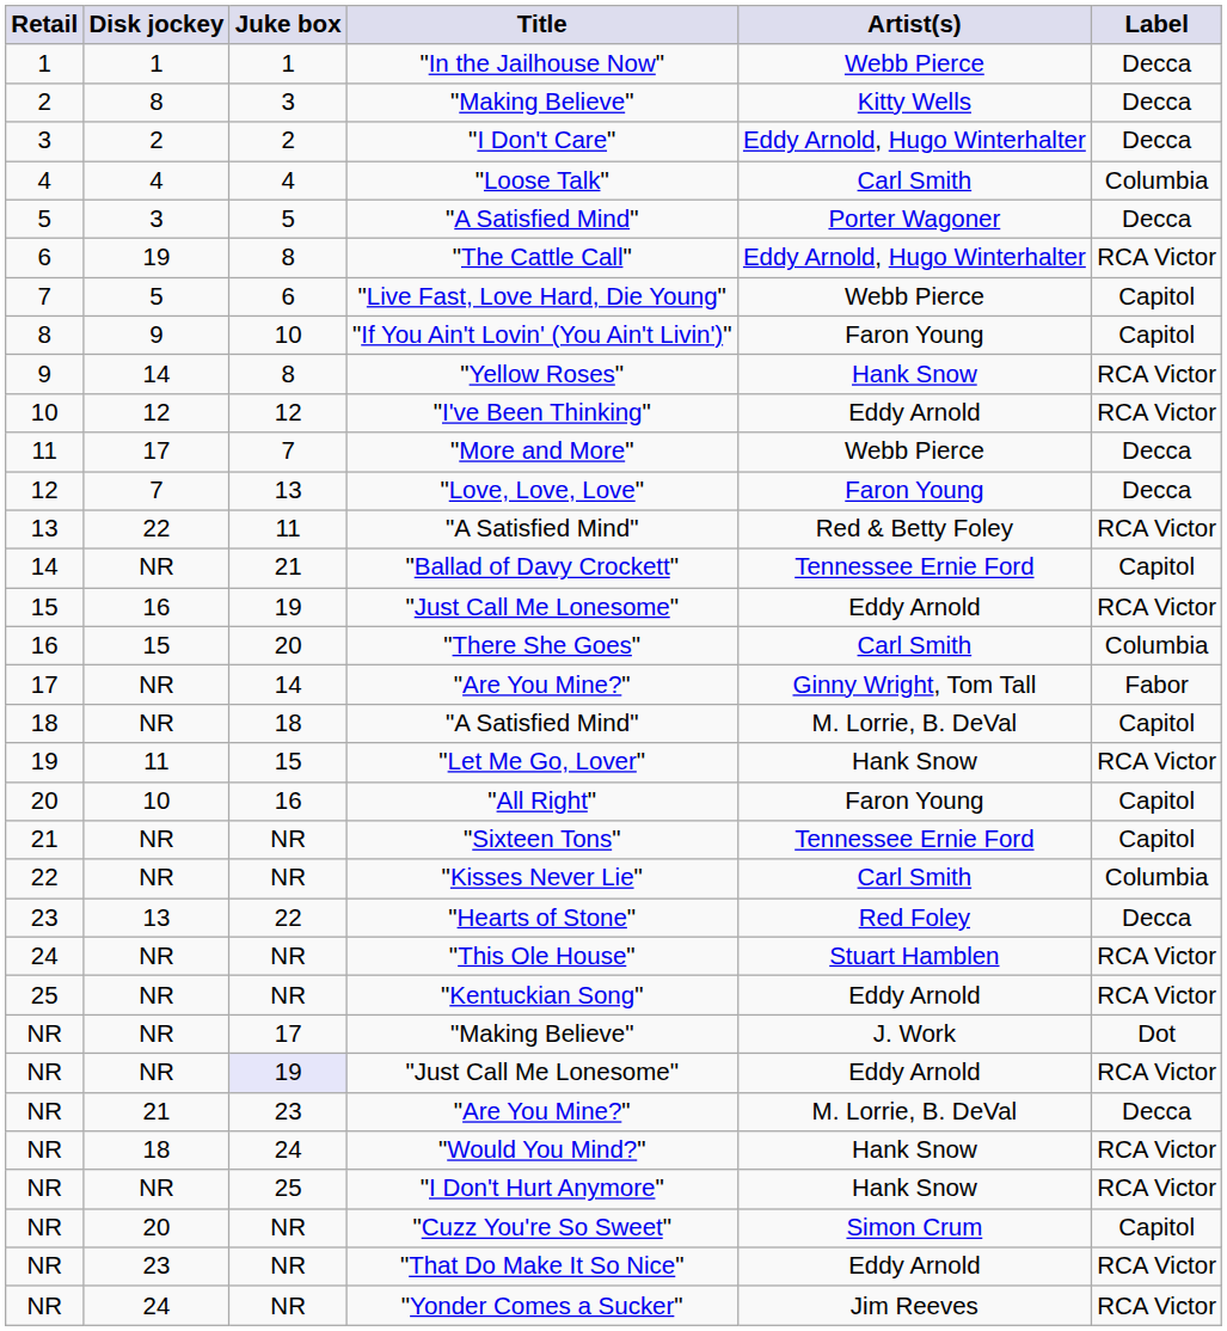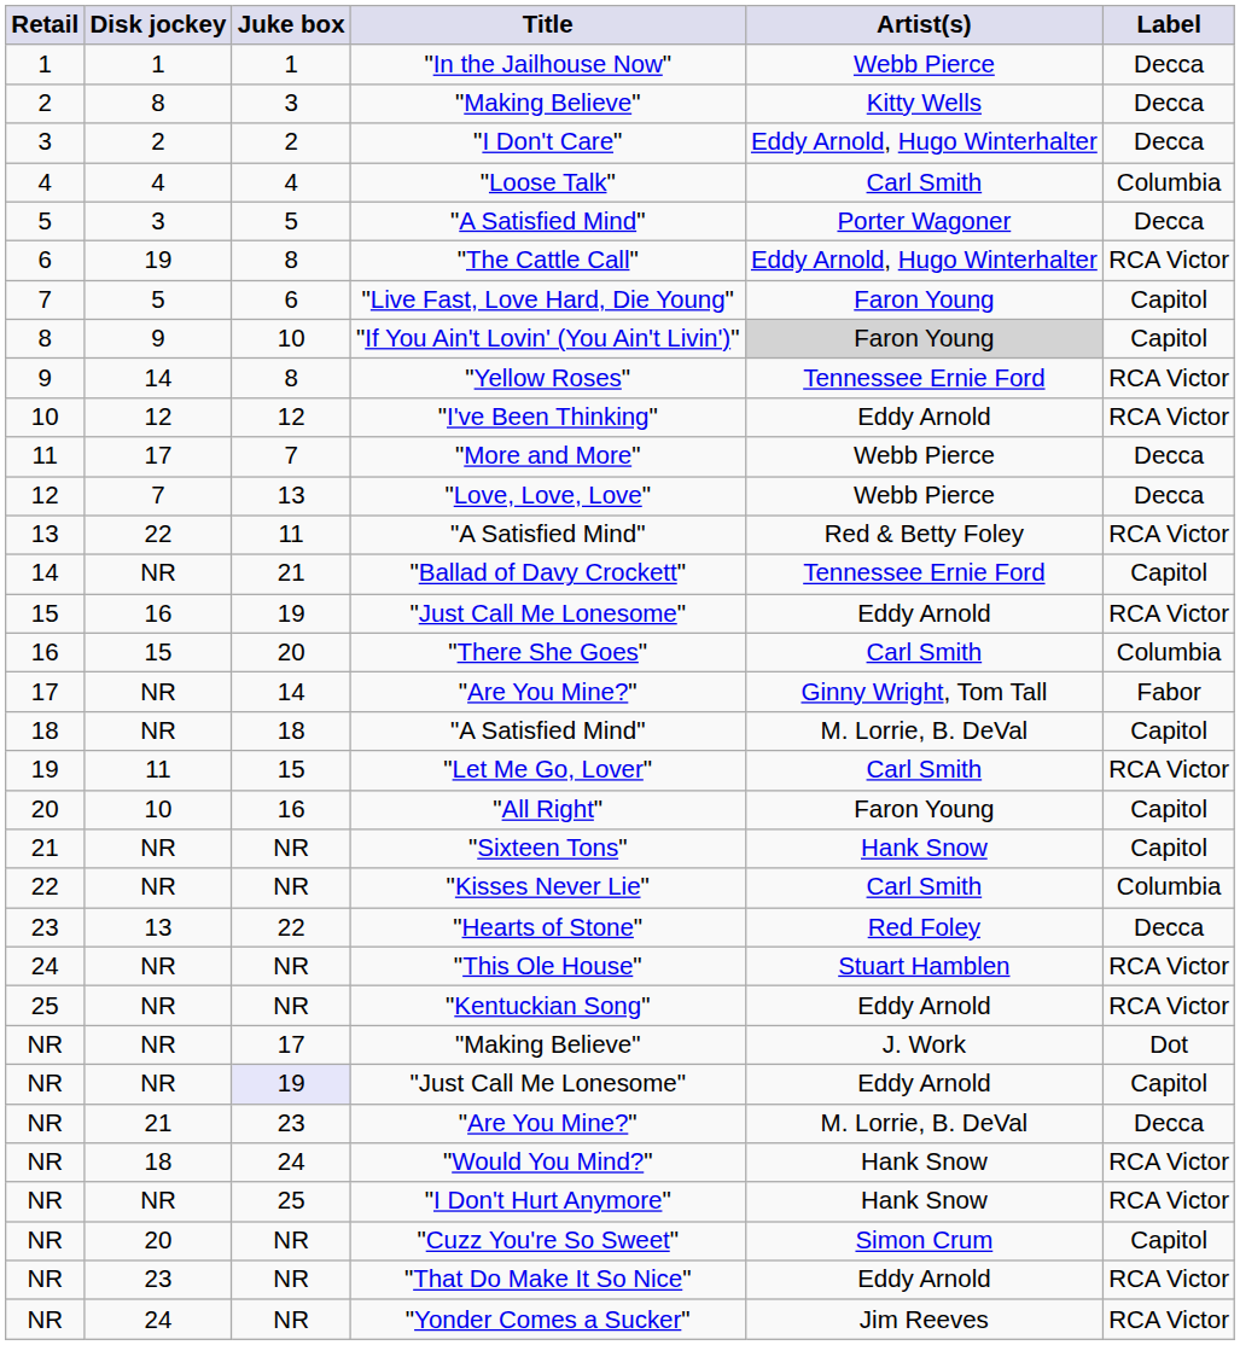"Live Fast, Love Hard, Die Young" | Artist(s): Webb Pierce -> Faron Young
"If You Ain't Lovin' (You Ain't Livin')" | Artist(s): no background -> lightgrey background
"Yellow Roses" | Artist(s): Hank Snow -> Tennessee Ernie Ford
"Love, Love, Love" | Artist(s): Faron Young -> Webb Pierce
"Let Me Go, Lover" | Artist(s): Hank Snow -> Carl Smith
"Sixteen Tons" | Artist(s): Tennessee Ernie Ford -> Hank Snow
NR / "Just Call Me Lonesome" | Label: RCA Victor -> Capitol
